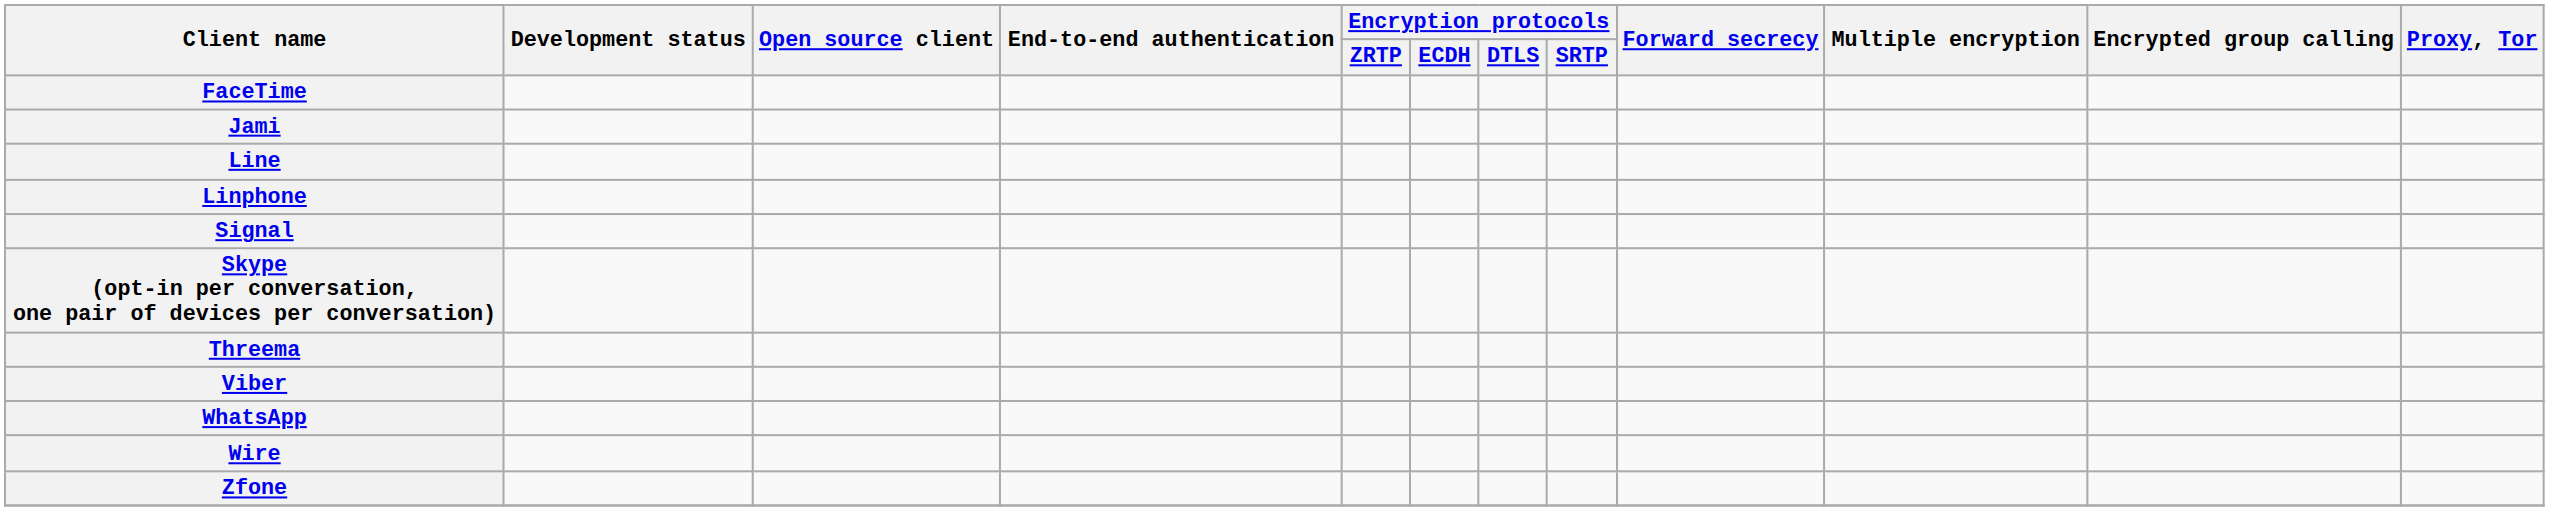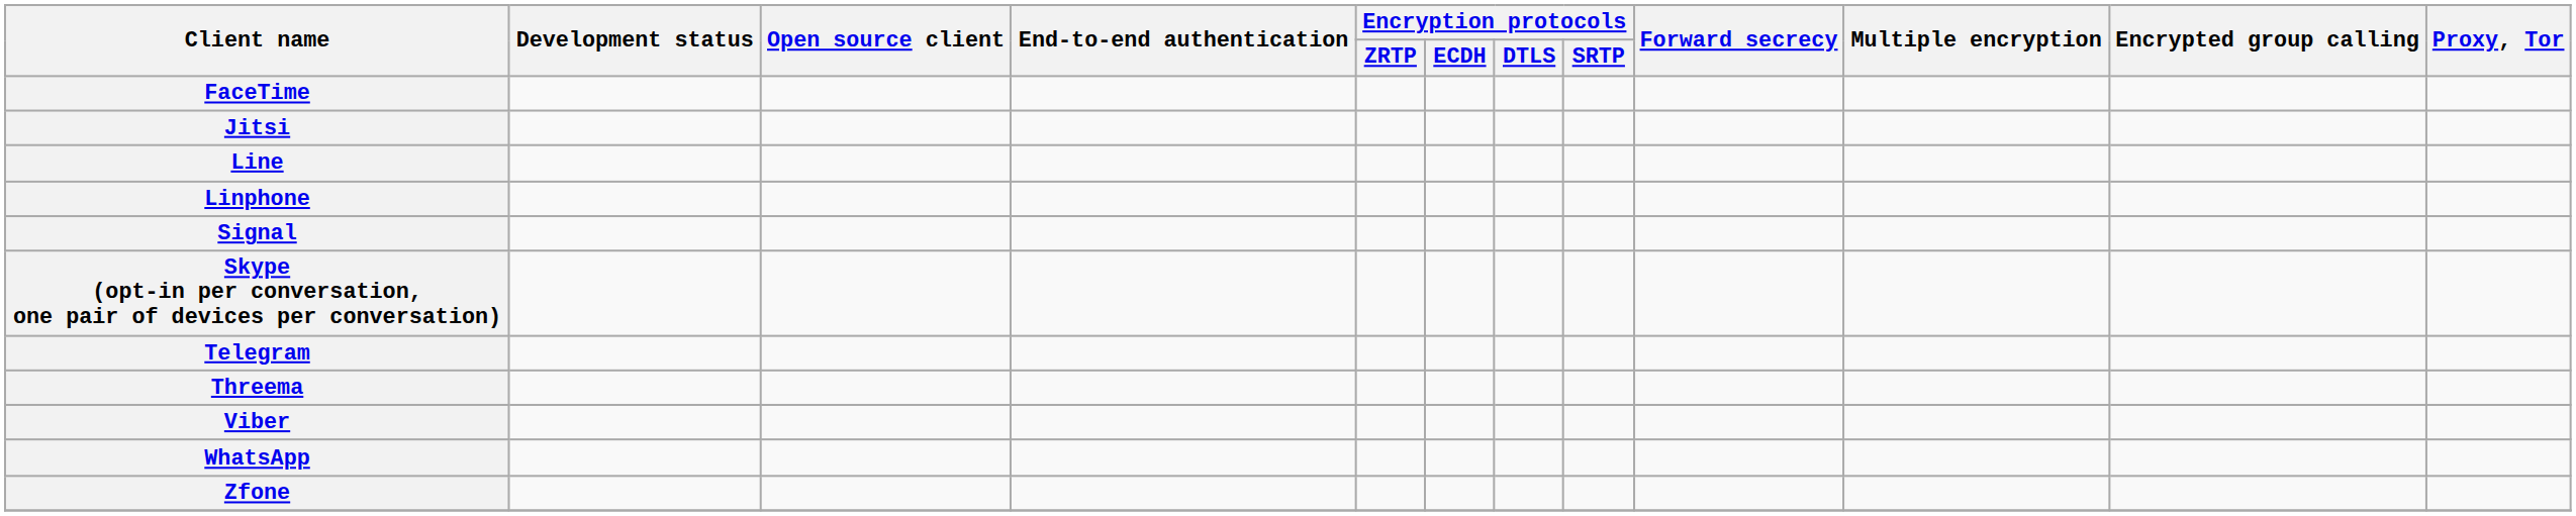- row: Jami
+ row: Jitsi
+ row: Telegram
- row: Wire
